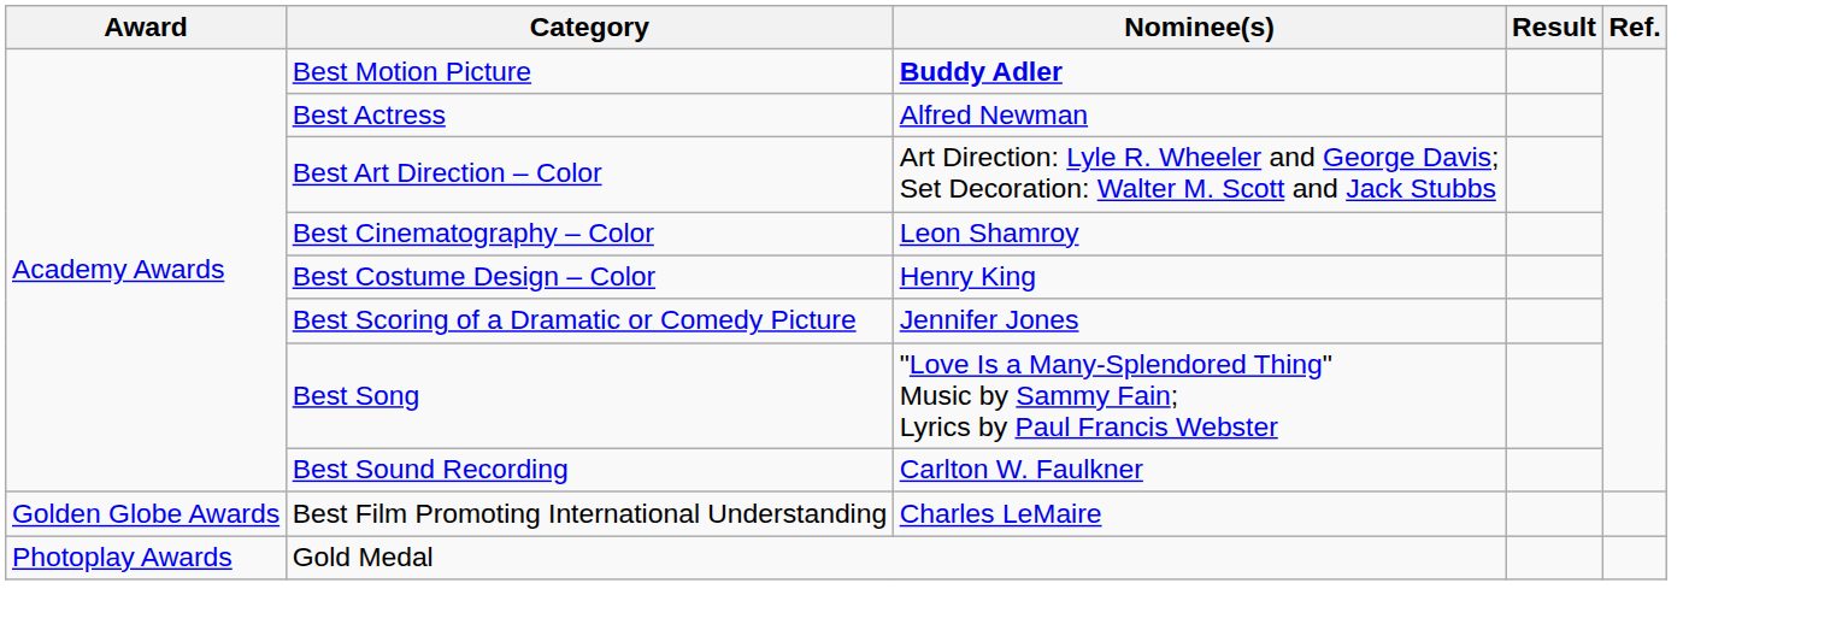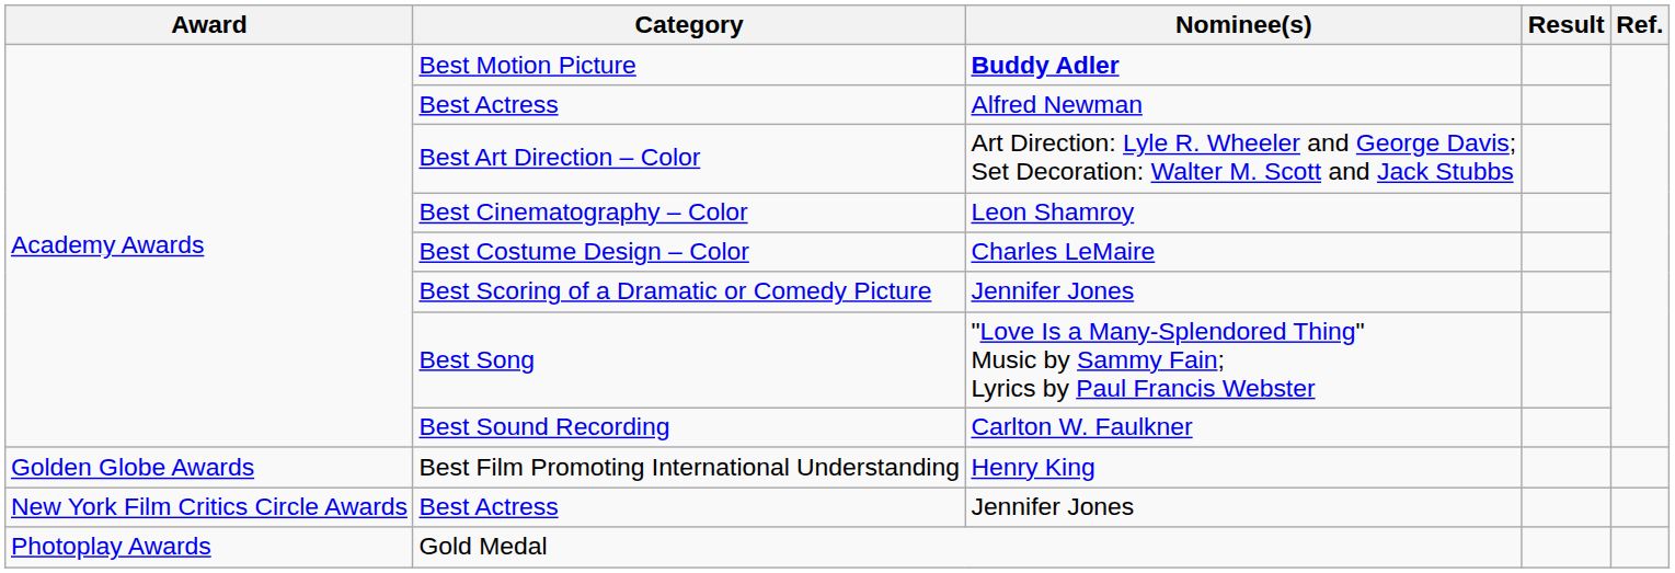Best Costume Design – Color | Nominee(s): Henry King -> Charles LeMaire
Best Film Promoting International Understanding | Nominee(s): Charles LeMaire -> Henry King
+ row: New York Film Critics Circle Awards | Best Actress | Jennifer Jones
